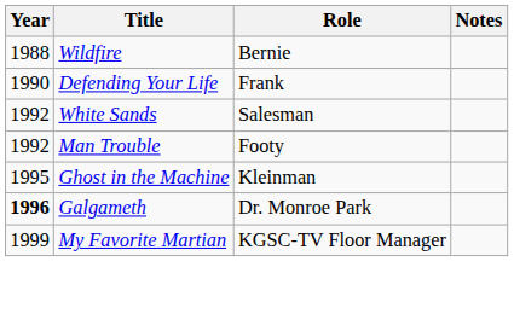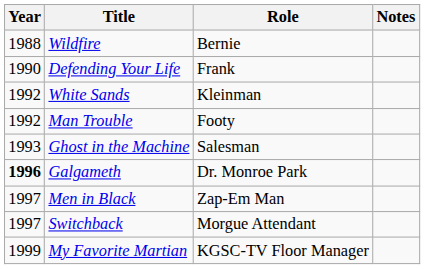White Sands | Role: Salesman -> Kleinman
Ghost in the Machine | Year: 1995 -> 1993
Ghost in the Machine | Role: Kleinman -> Salesman
+ row: 1997 | Men in Black | Zap-Em Man
+ row: 1997 | Switchback | Morgue Attendant
